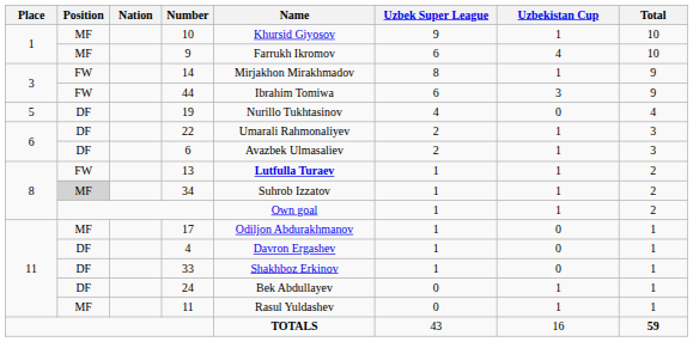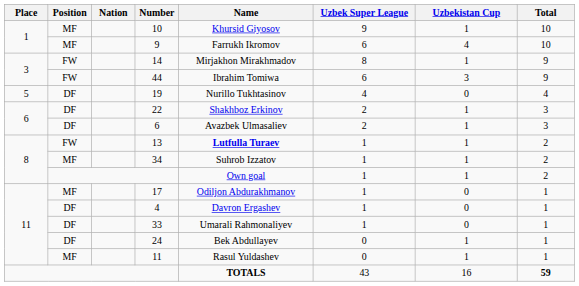22 | Name: Umarali Rahmonaliyev -> Shakhboz Erkinov
34 | Position: lightgrey background -> no background
33 | Name: Shakhboz Erkinov -> Umarali Rahmonaliyev
